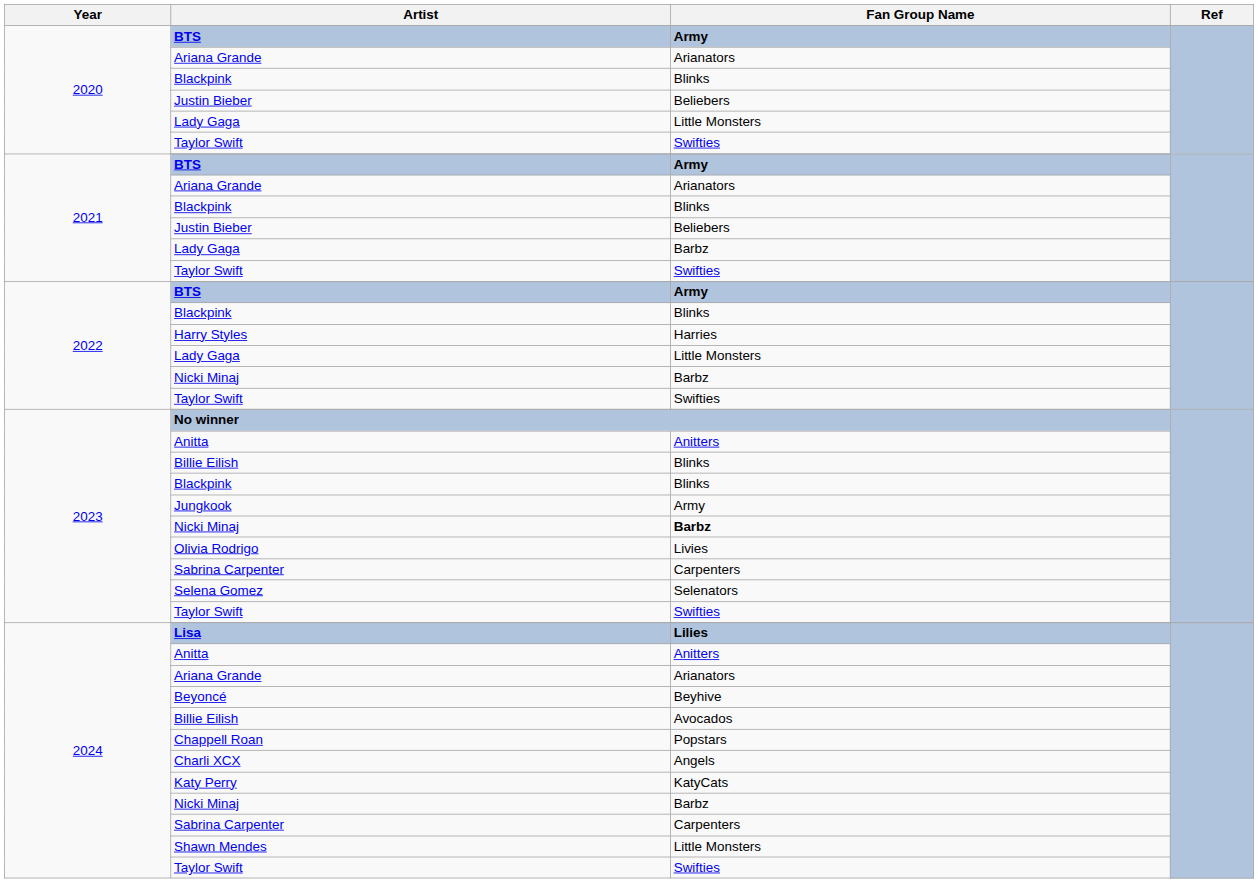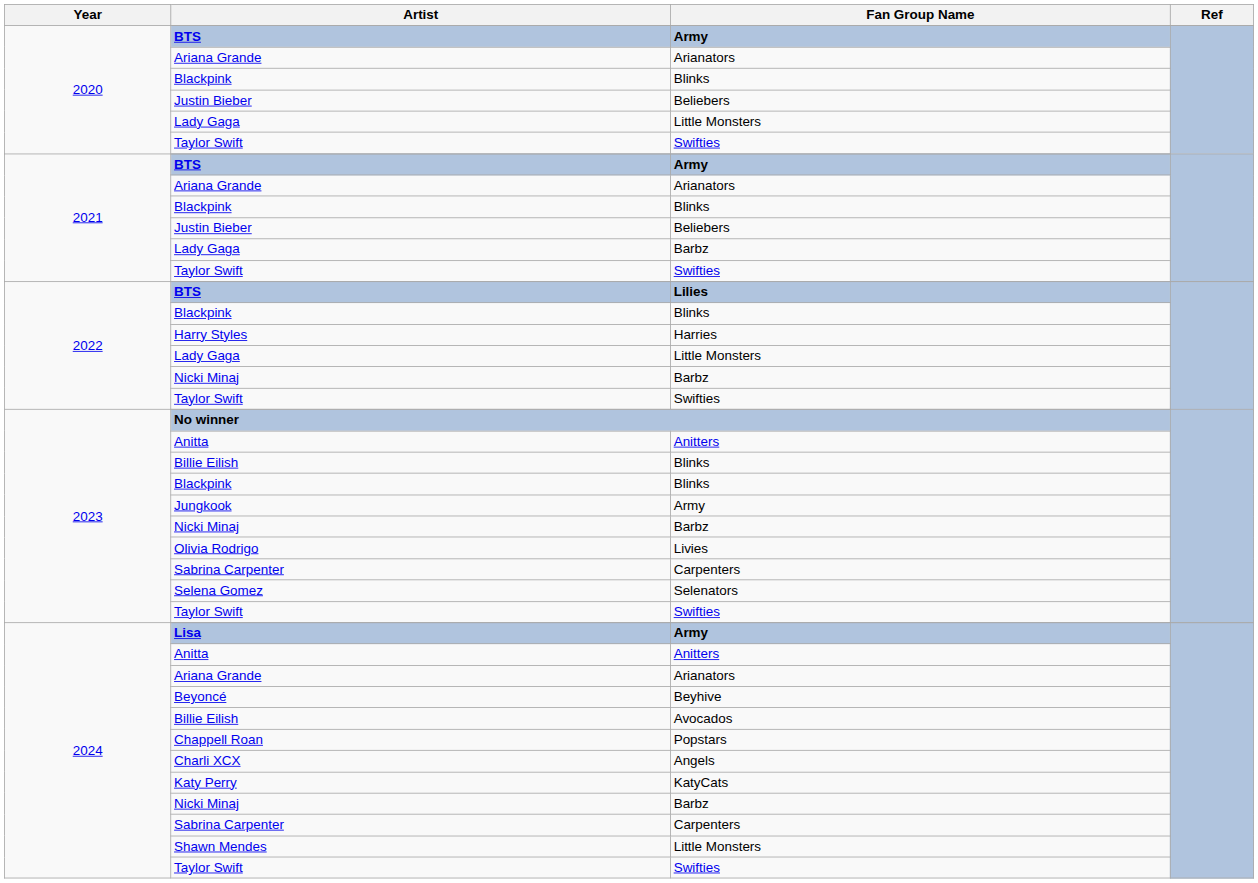2022 / BTS | Fan Group Name: Army -> Lilies
2023 / Nicki Minaj | Fan Group Name: bold -> normal
Lisa | Fan Group Name: Lilies -> Army
